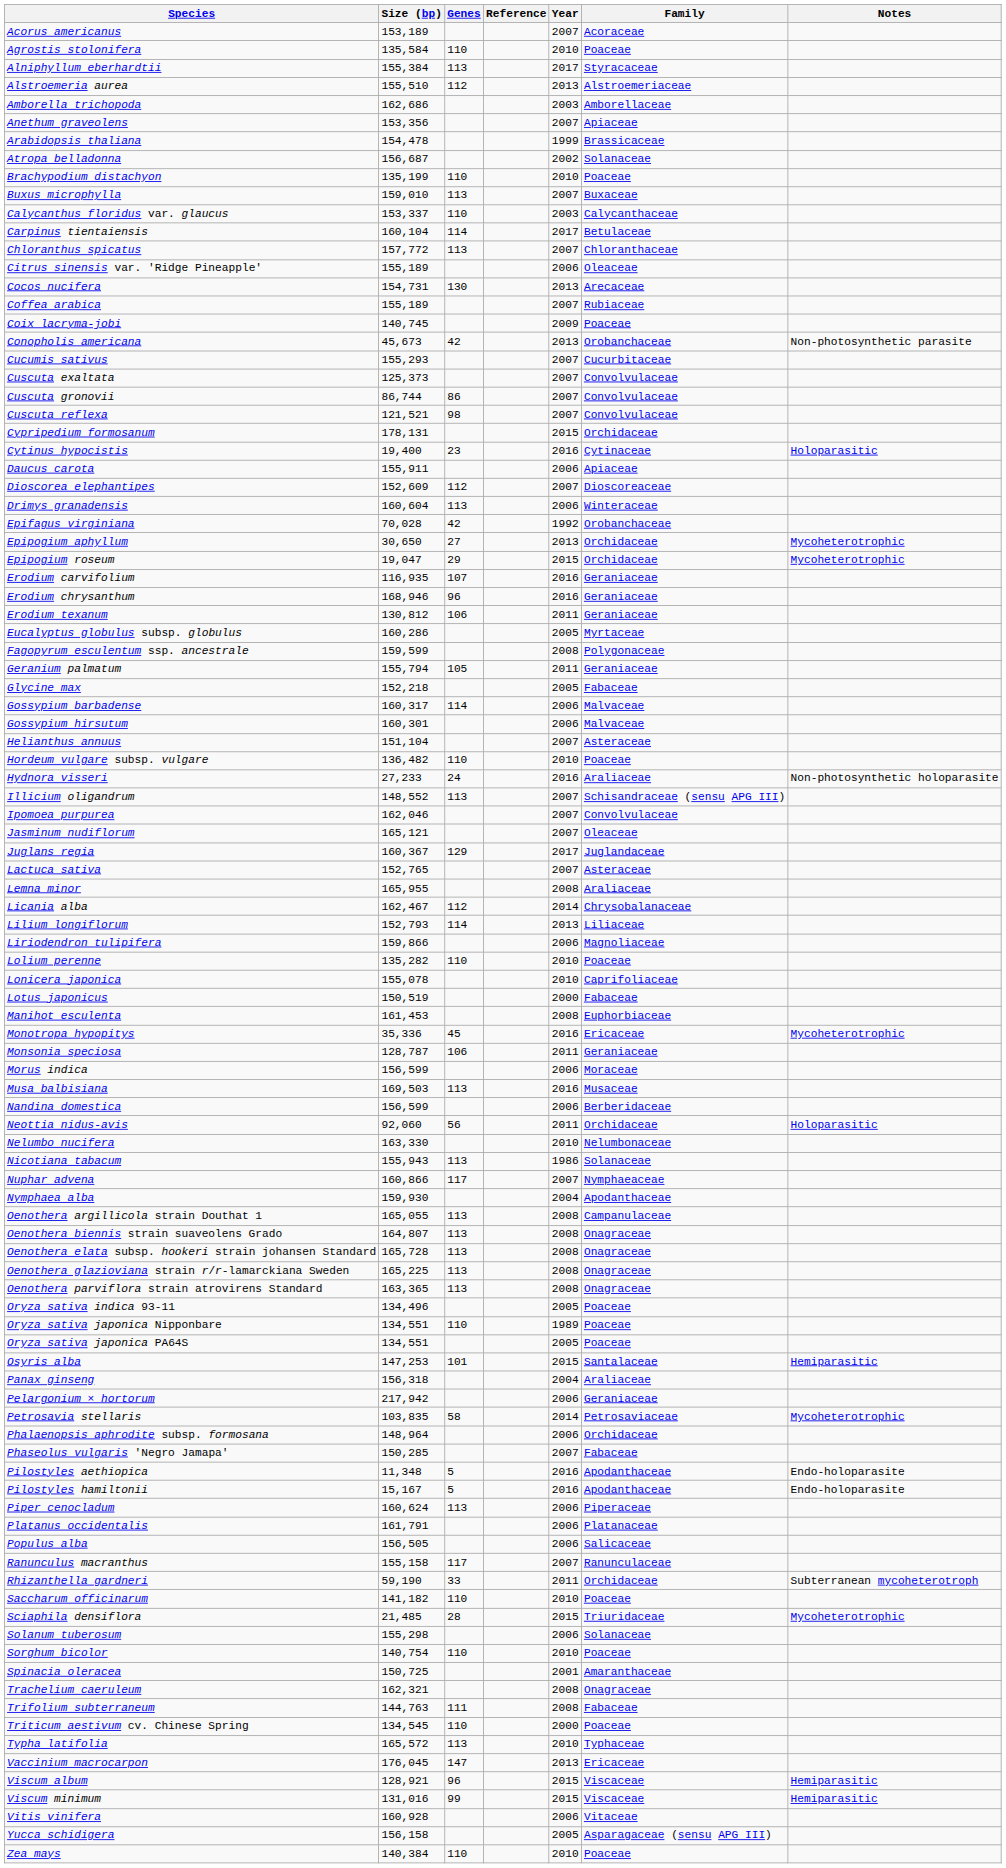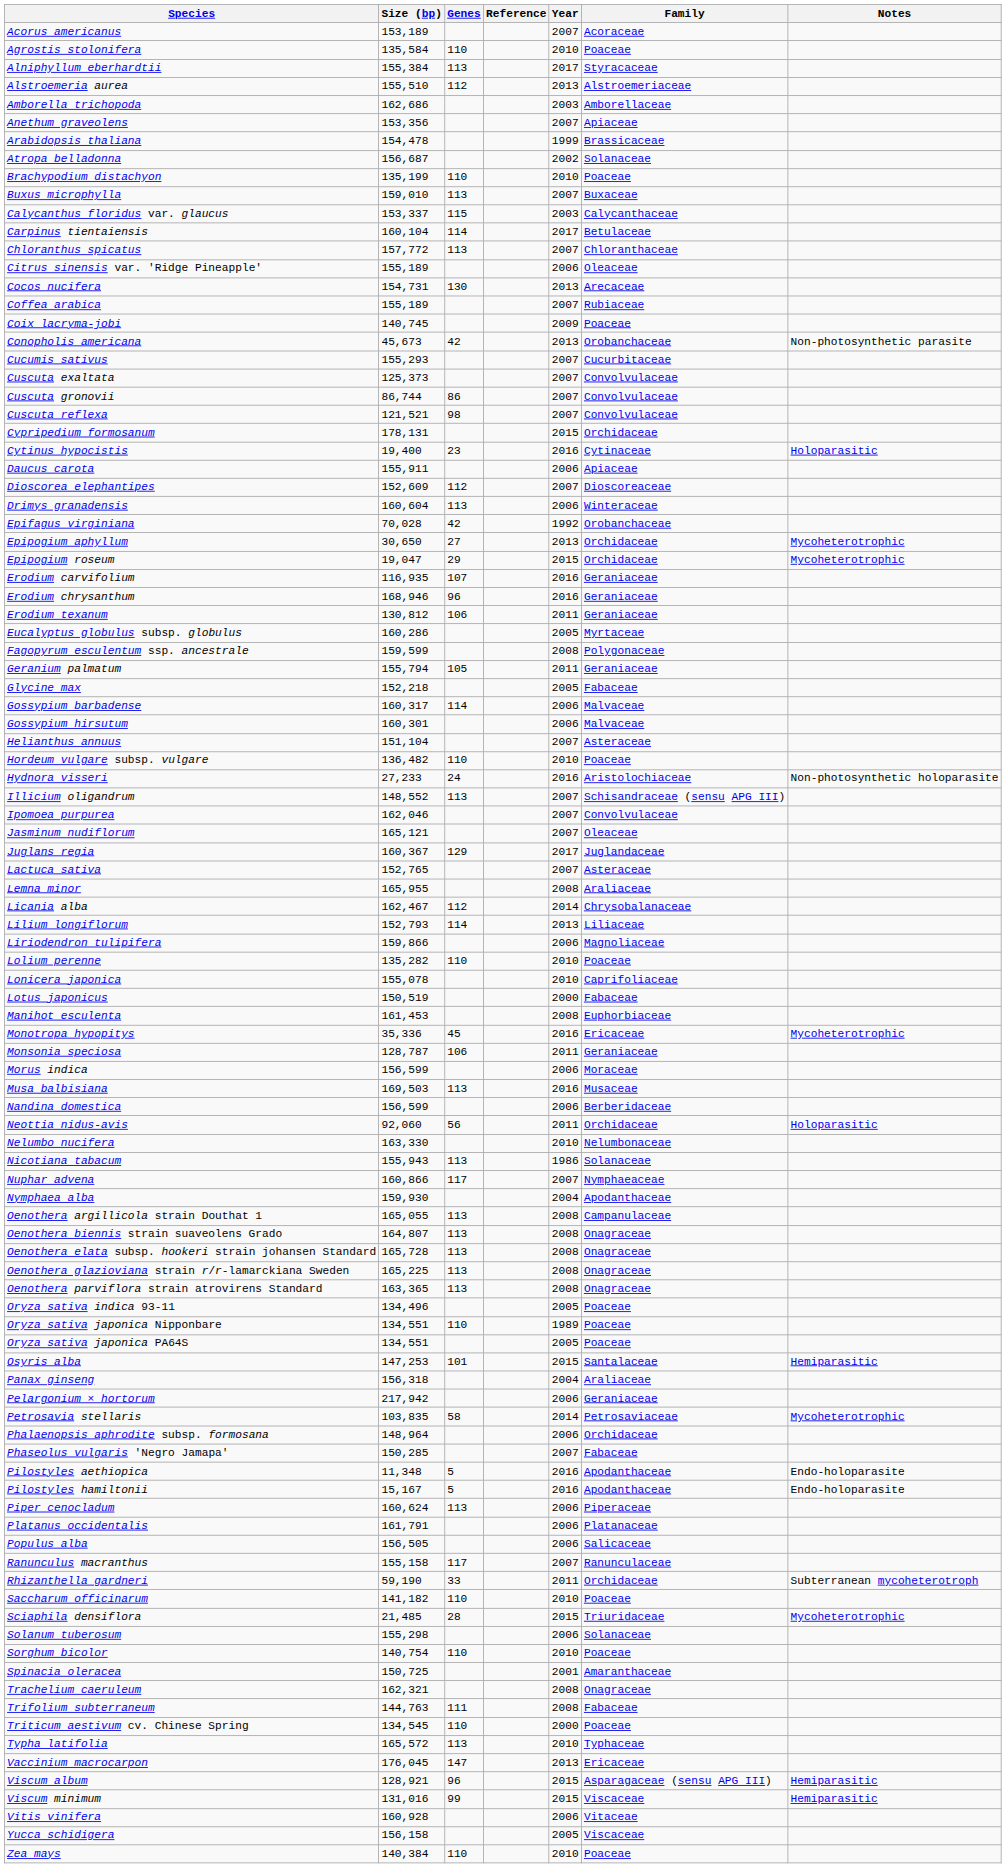Calycanthus floridus var. glaucus | Genes: 110 -> 115
Hydnora visseri | Family: Araliaceae -> Aristolochiaceae
Viscum album | Family: Viscaceae -> Asparagaceae (sensu APG III)
Yucca schidigera | Family: Asparagaceae (sensu APG III) -> Viscaceae
